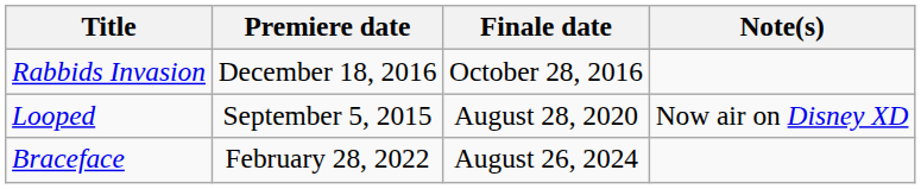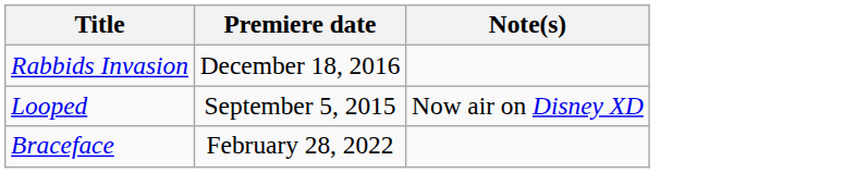- column: Finale date | October 28, 2016 | August 28, 2020 | August 26, 2024
